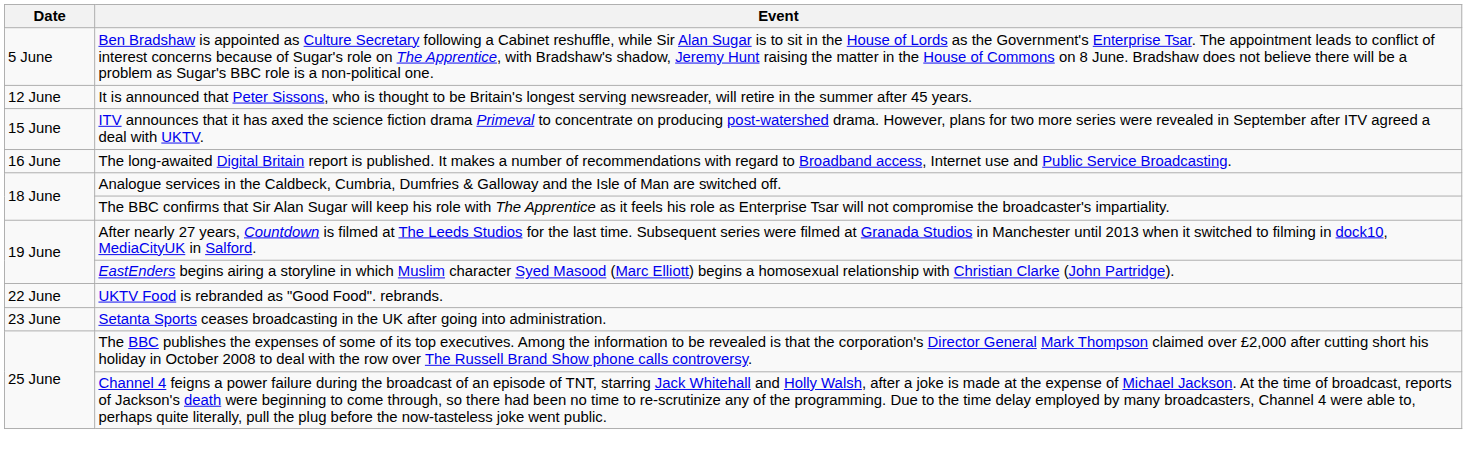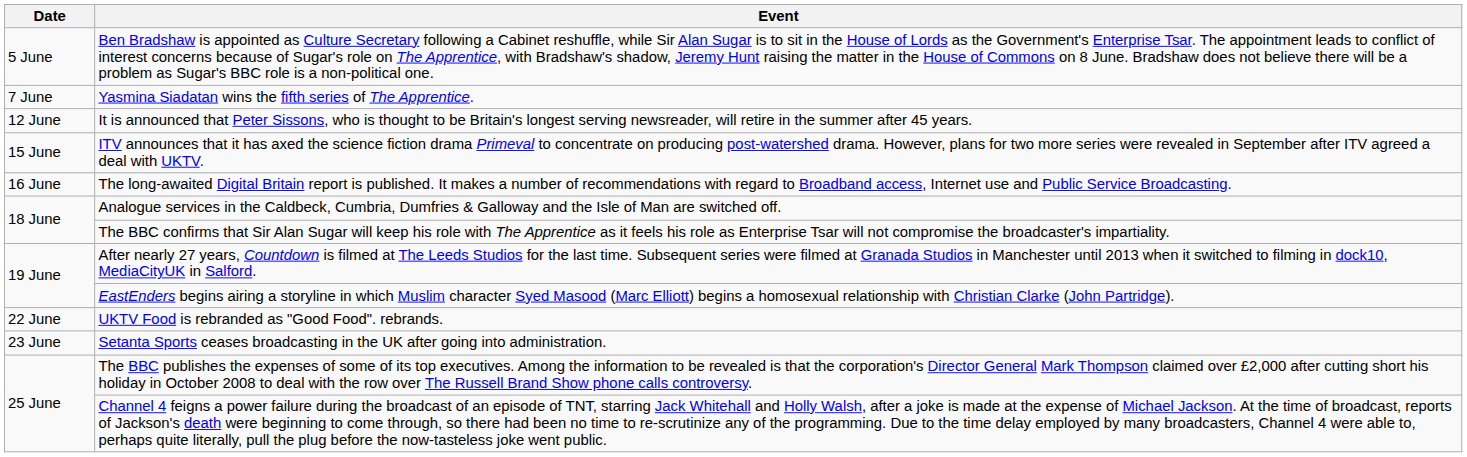+ row: 7 June | Yasmina Siadatan wins the fifth series of The Apprentice.
